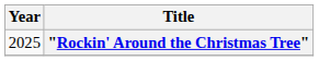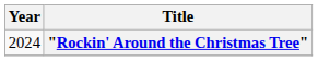"Rockin' Around the Christmas Tree" | Year: 2025 -> 2024
